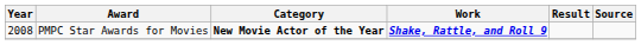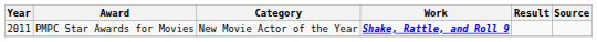PMPC Star Awards for Movies | Year: 2008 -> 2011
PMPC Star Awards for Movies | Category: bold -> normal
